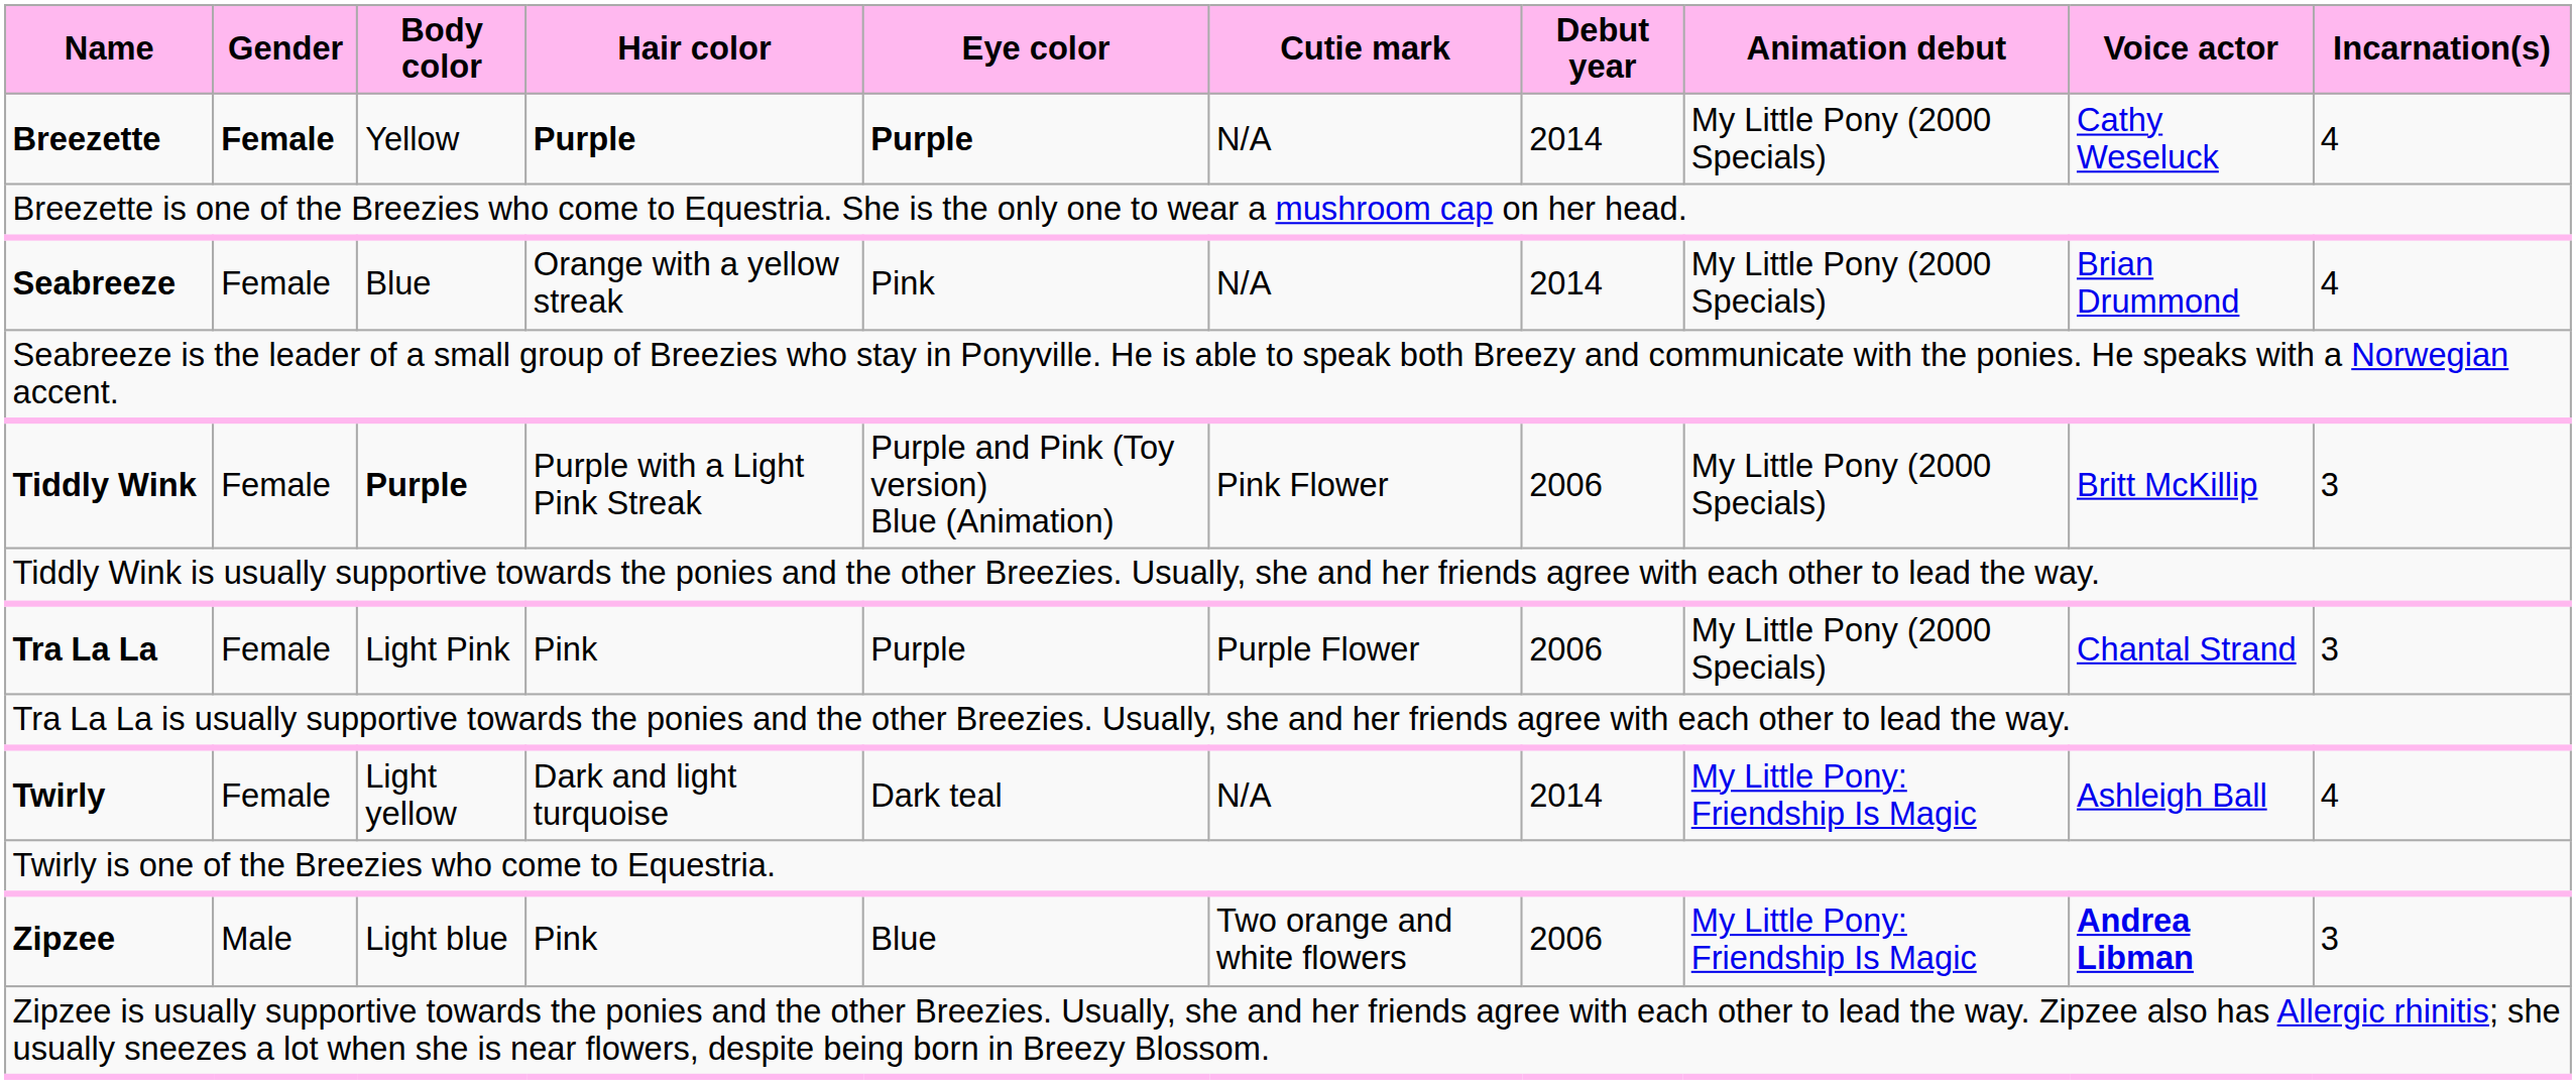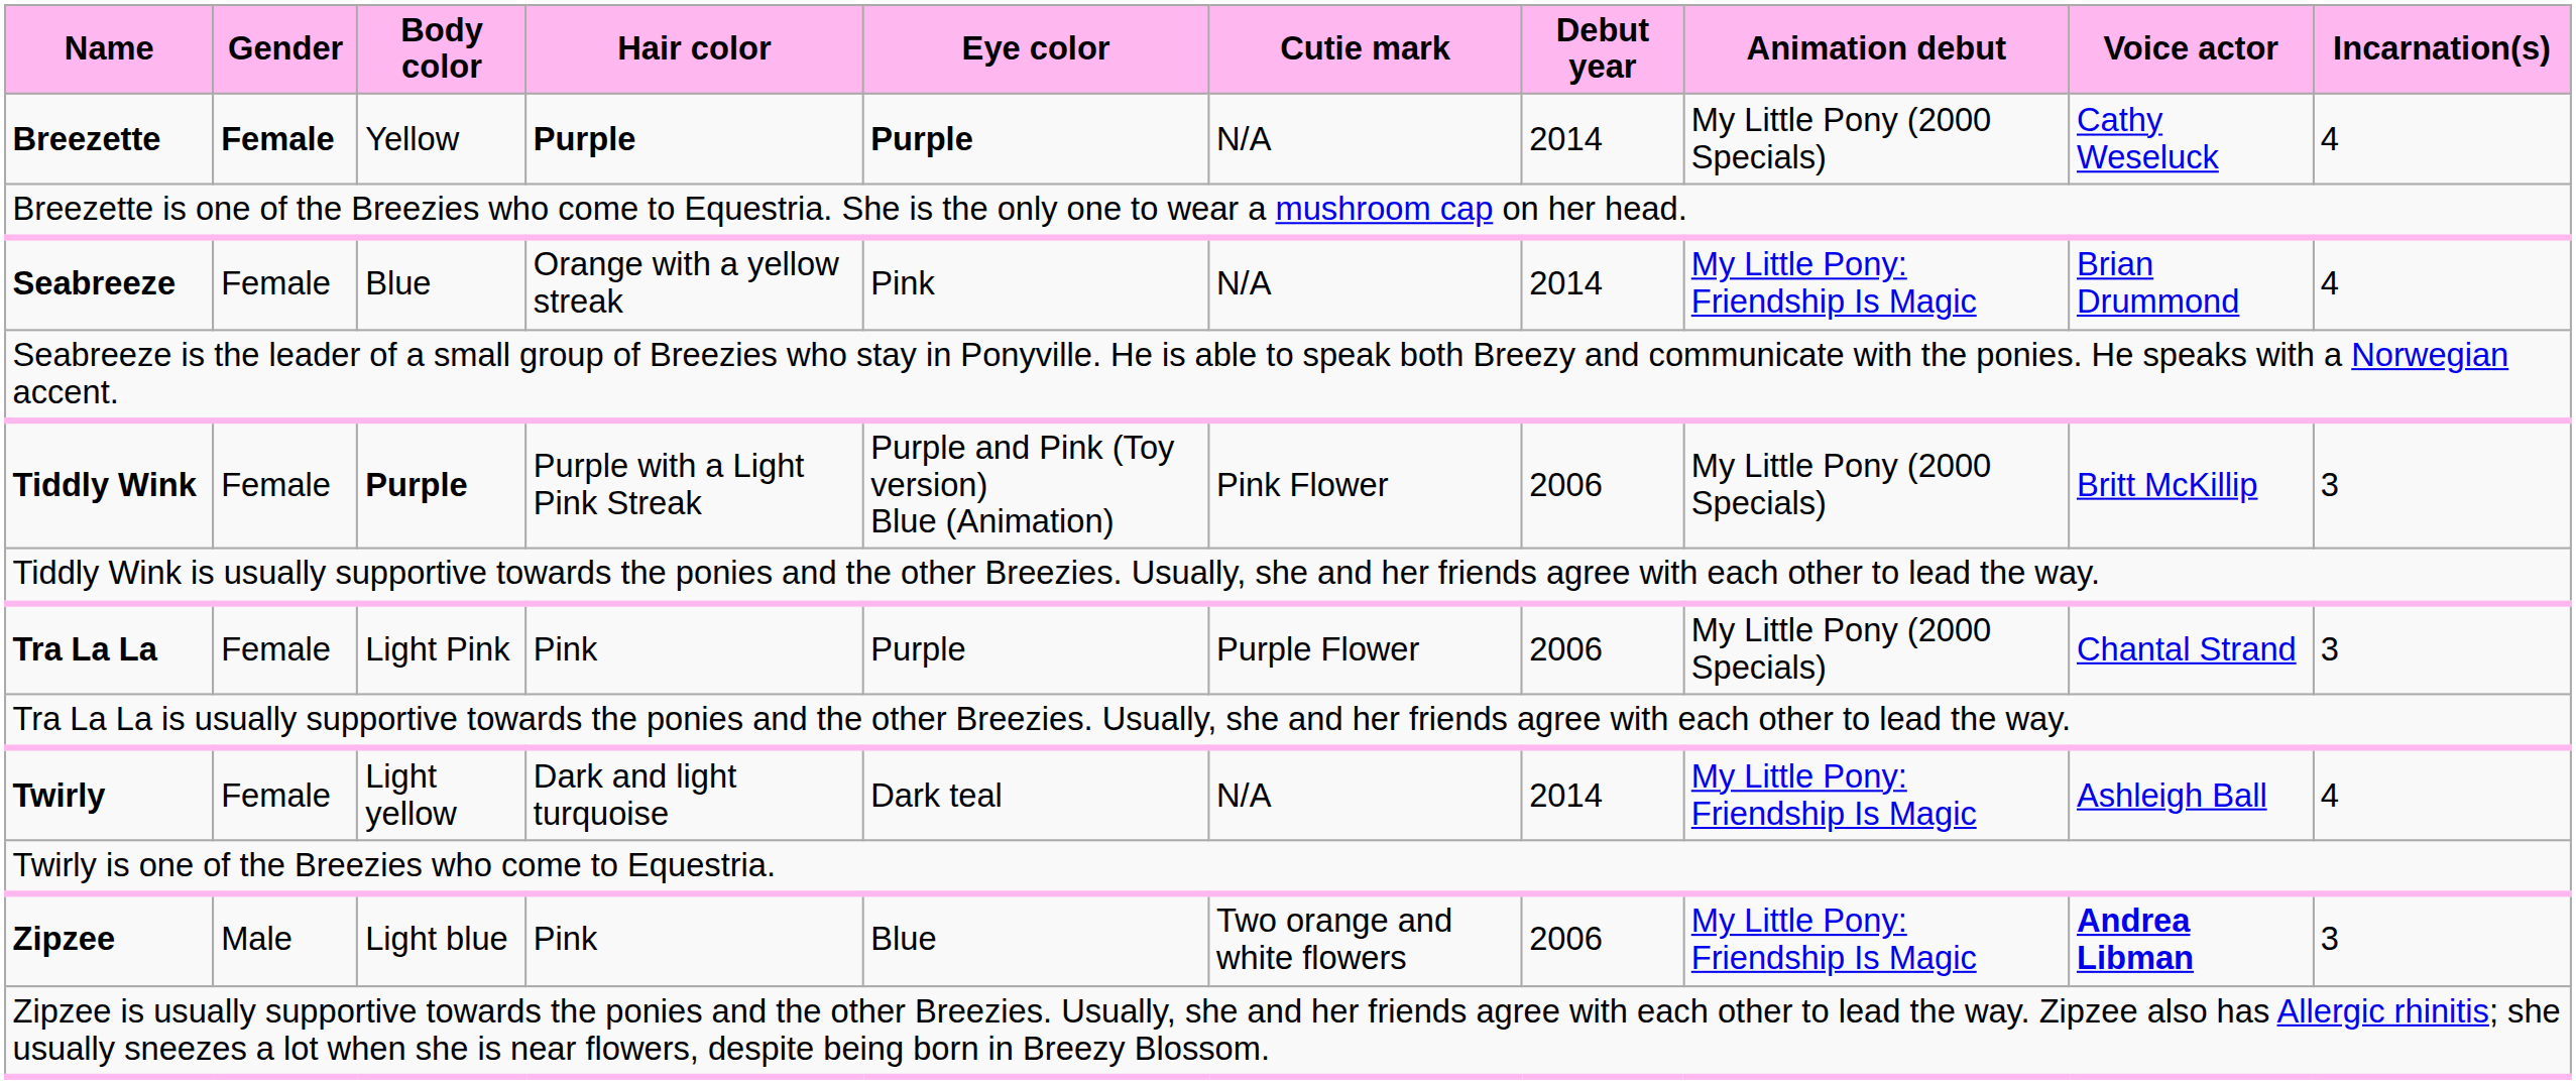Seabreeze | Animation debut: My Little Pony (2000 Specials) -> My Little Pony: Friendship Is Magic
